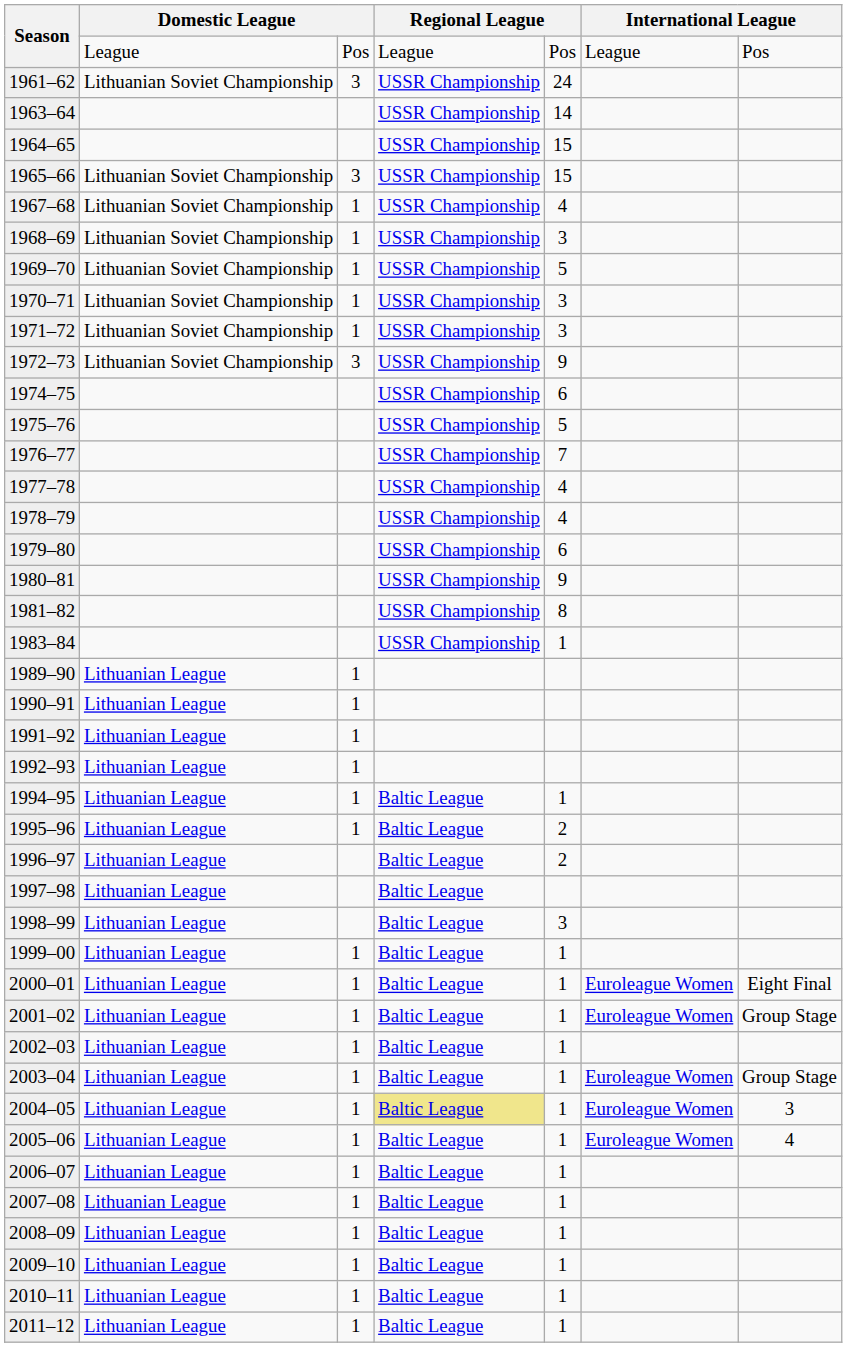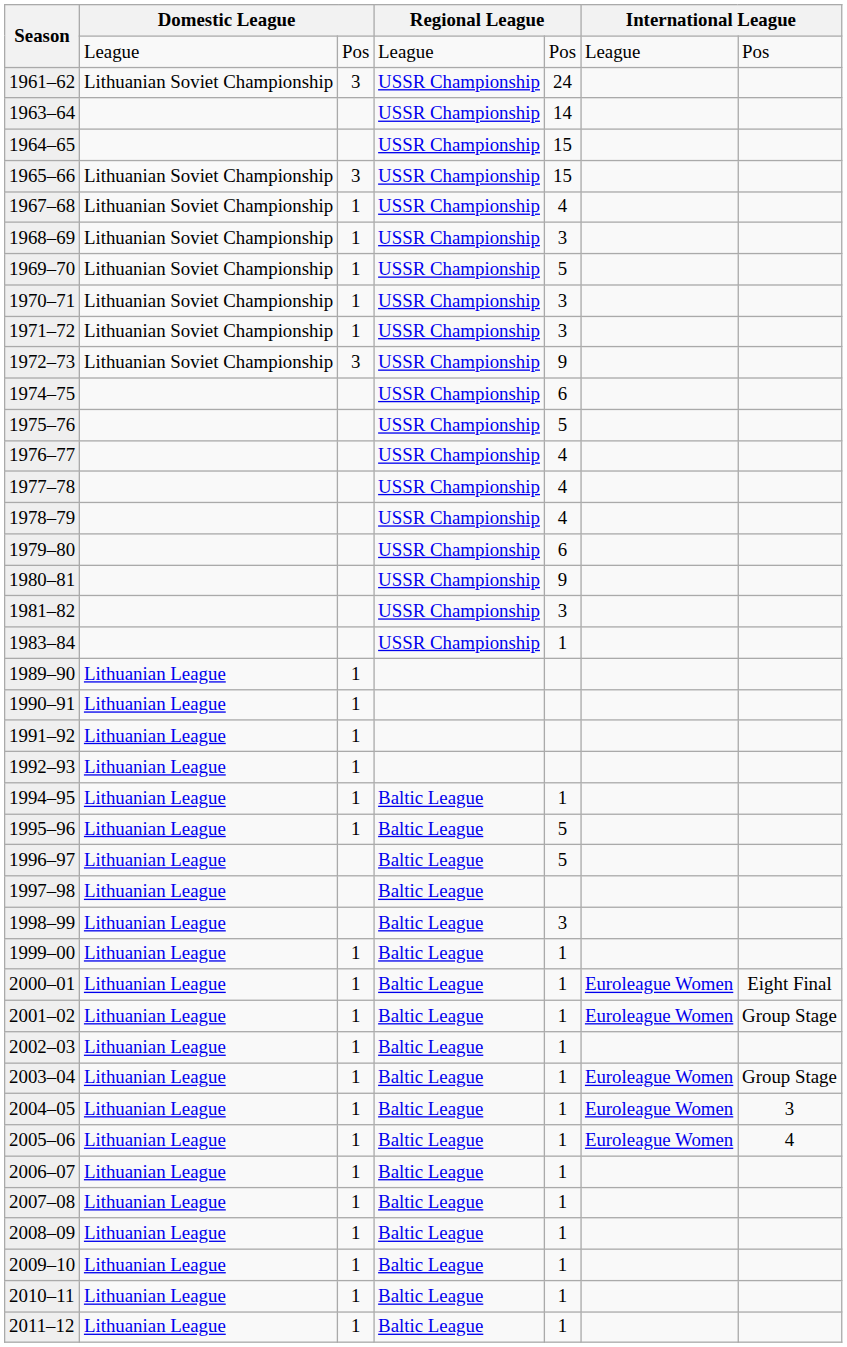1976–77 | column 5: 7 -> 4
1981–82 | column 5: 8 -> 3
1995–96 | column 5: 2 -> 5
1996–97 | column 5: 2 -> 5
2004–05 | column 4: khaki background -> no background
